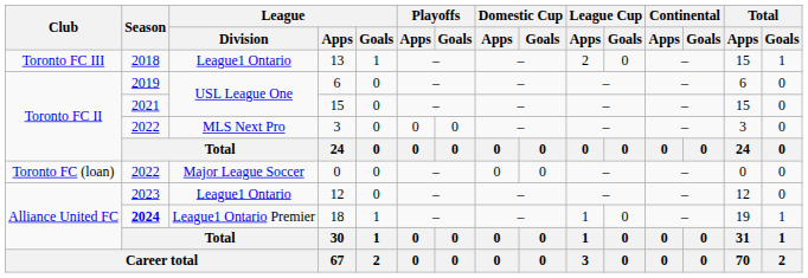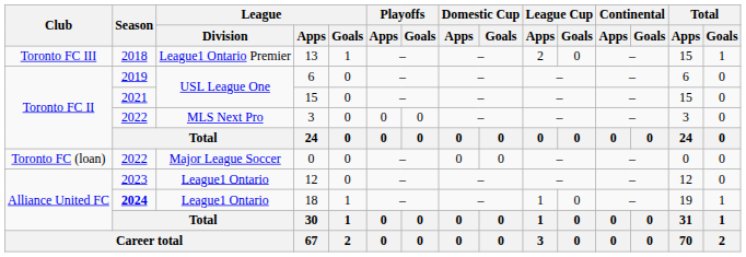13 | League / Division: League1 Ontario -> League1 Ontario Premier
18 | League / Division: League1 Ontario Premier -> League1 Ontario
